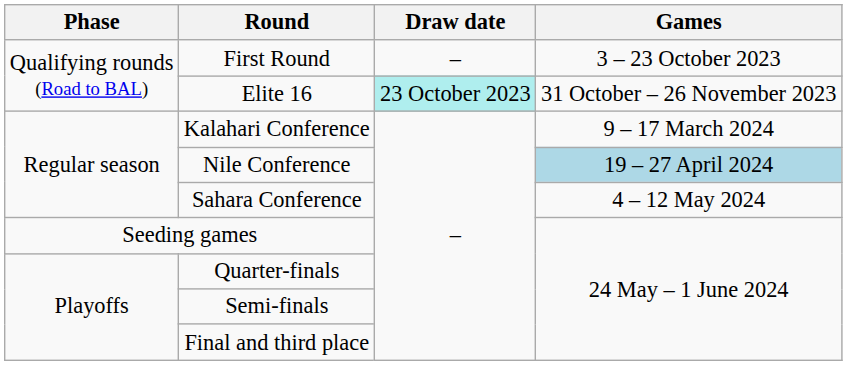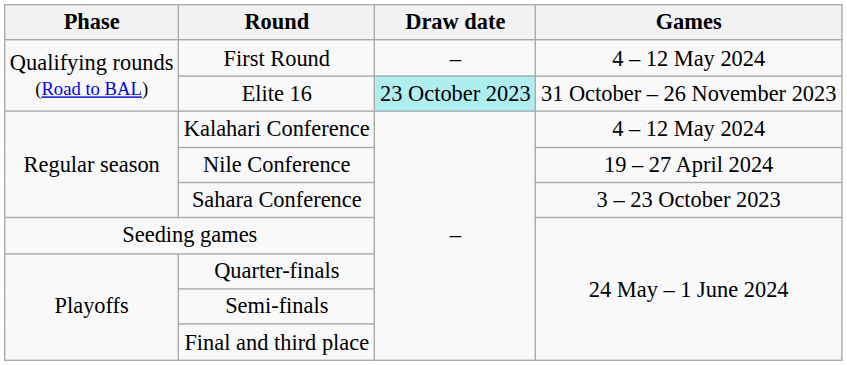First Round | Games: 3 – 23 October 2023 -> 4 – 12 May 2024
Kalahari Conference | Games: 9 – 17 March 2024 -> 4 – 12 May 2024
Nile Conference | Games: lightblue background -> no background
Sahara Conference | Games: 4 – 12 May 2024 -> 3 – 23 October 2023
